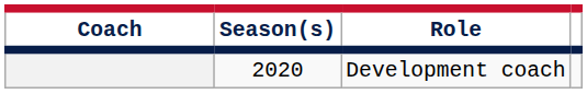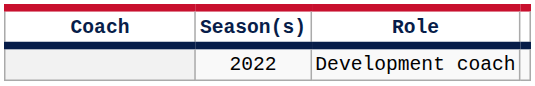Development coach | Season(s): 2020 -> 2022
